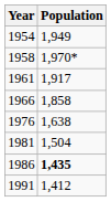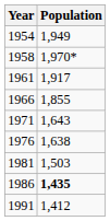1966 | Population: 1,858 -> 1,855
+ row: 1971 | 1,643
1981 | Population: 1,504 -> 1,503
